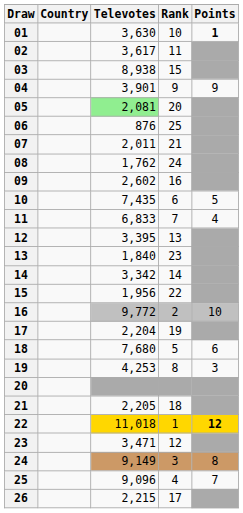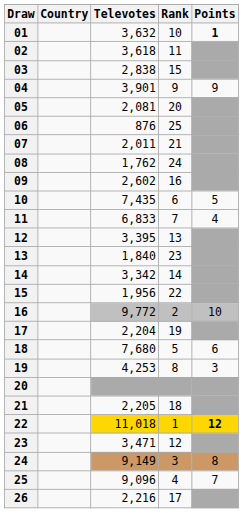01 | Televotes: 3,630 -> 3,632
02 | Televotes: 3,617 -> 3,618
03 | Televotes: 8,938 -> 2,838
05 | Televotes: lightgreen background -> no background
26 | Televotes: 2,215 -> 2,216
